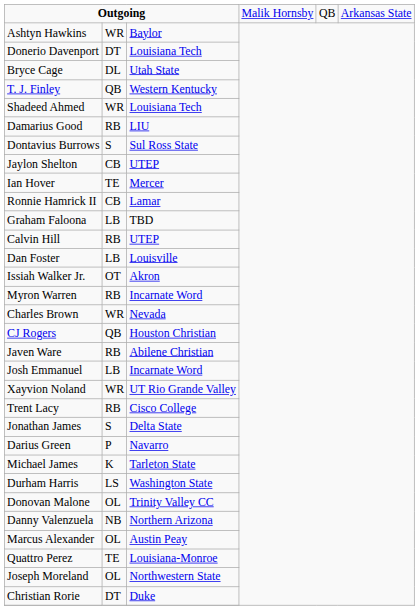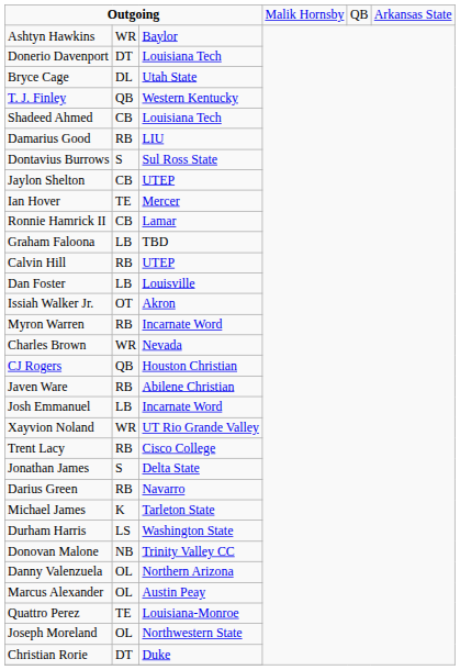Shadeed Ahmed | column 2: WR -> CB
Darius Green | column 2: P -> RB
Donovan Malone | column 2: OL -> NB
Danny Valenzuela | column 2: NB -> OL
